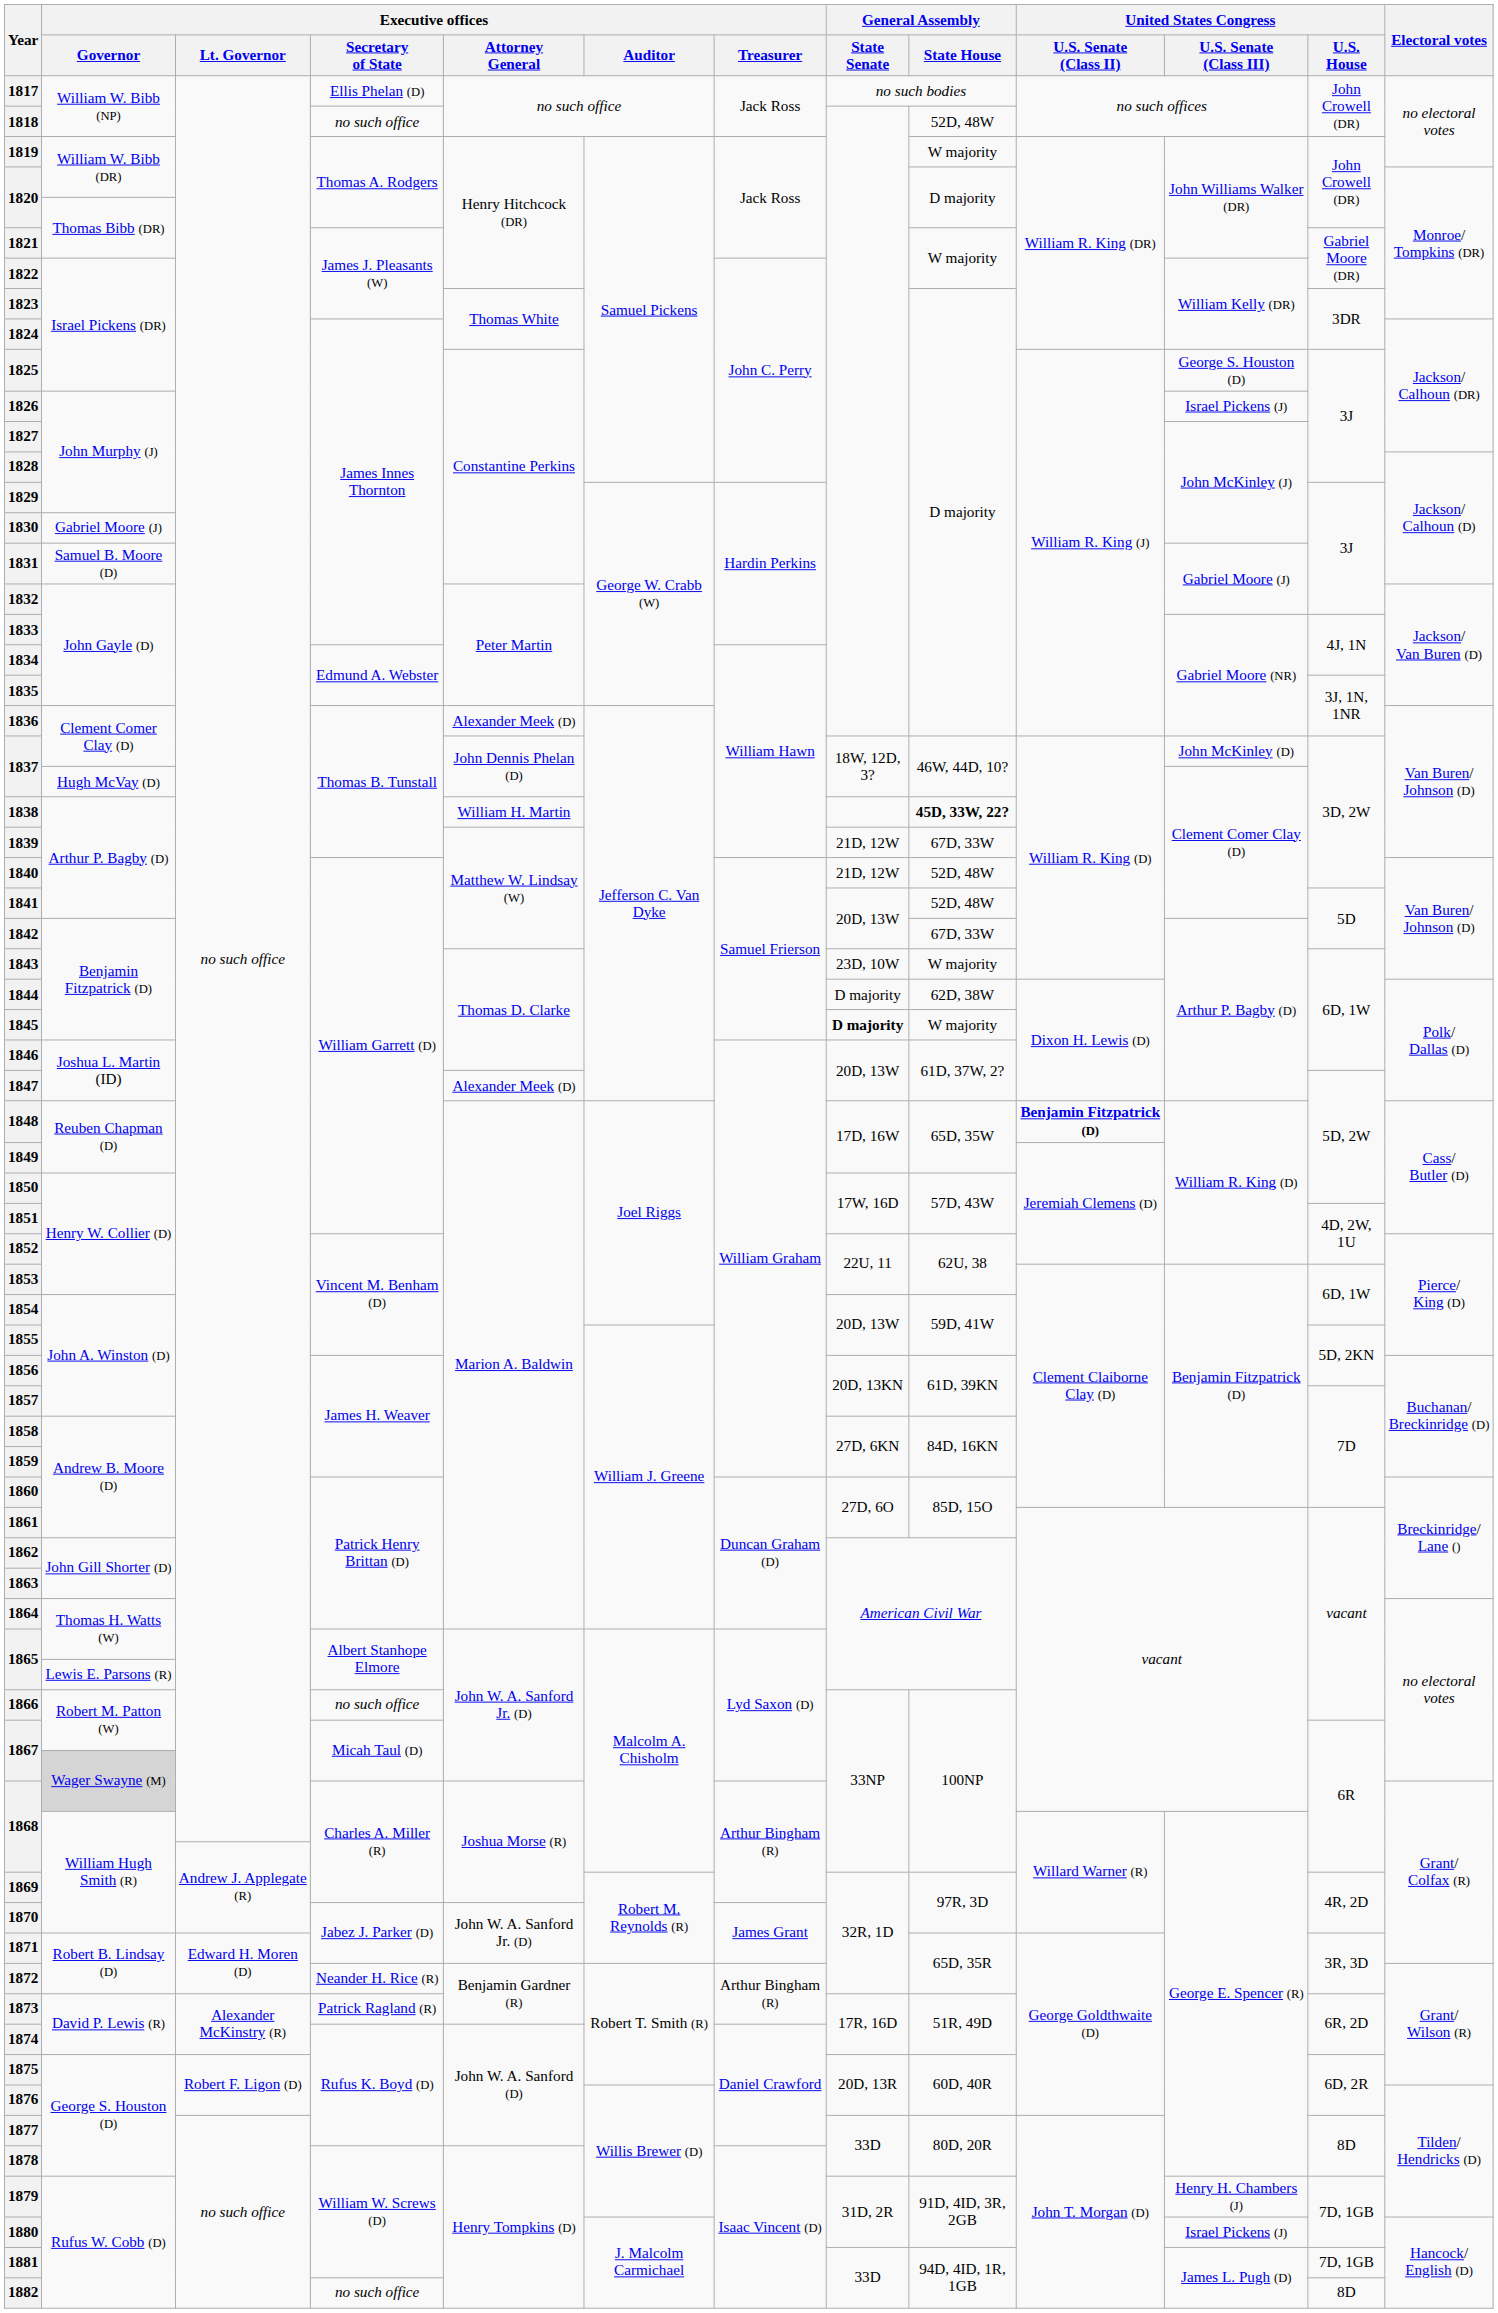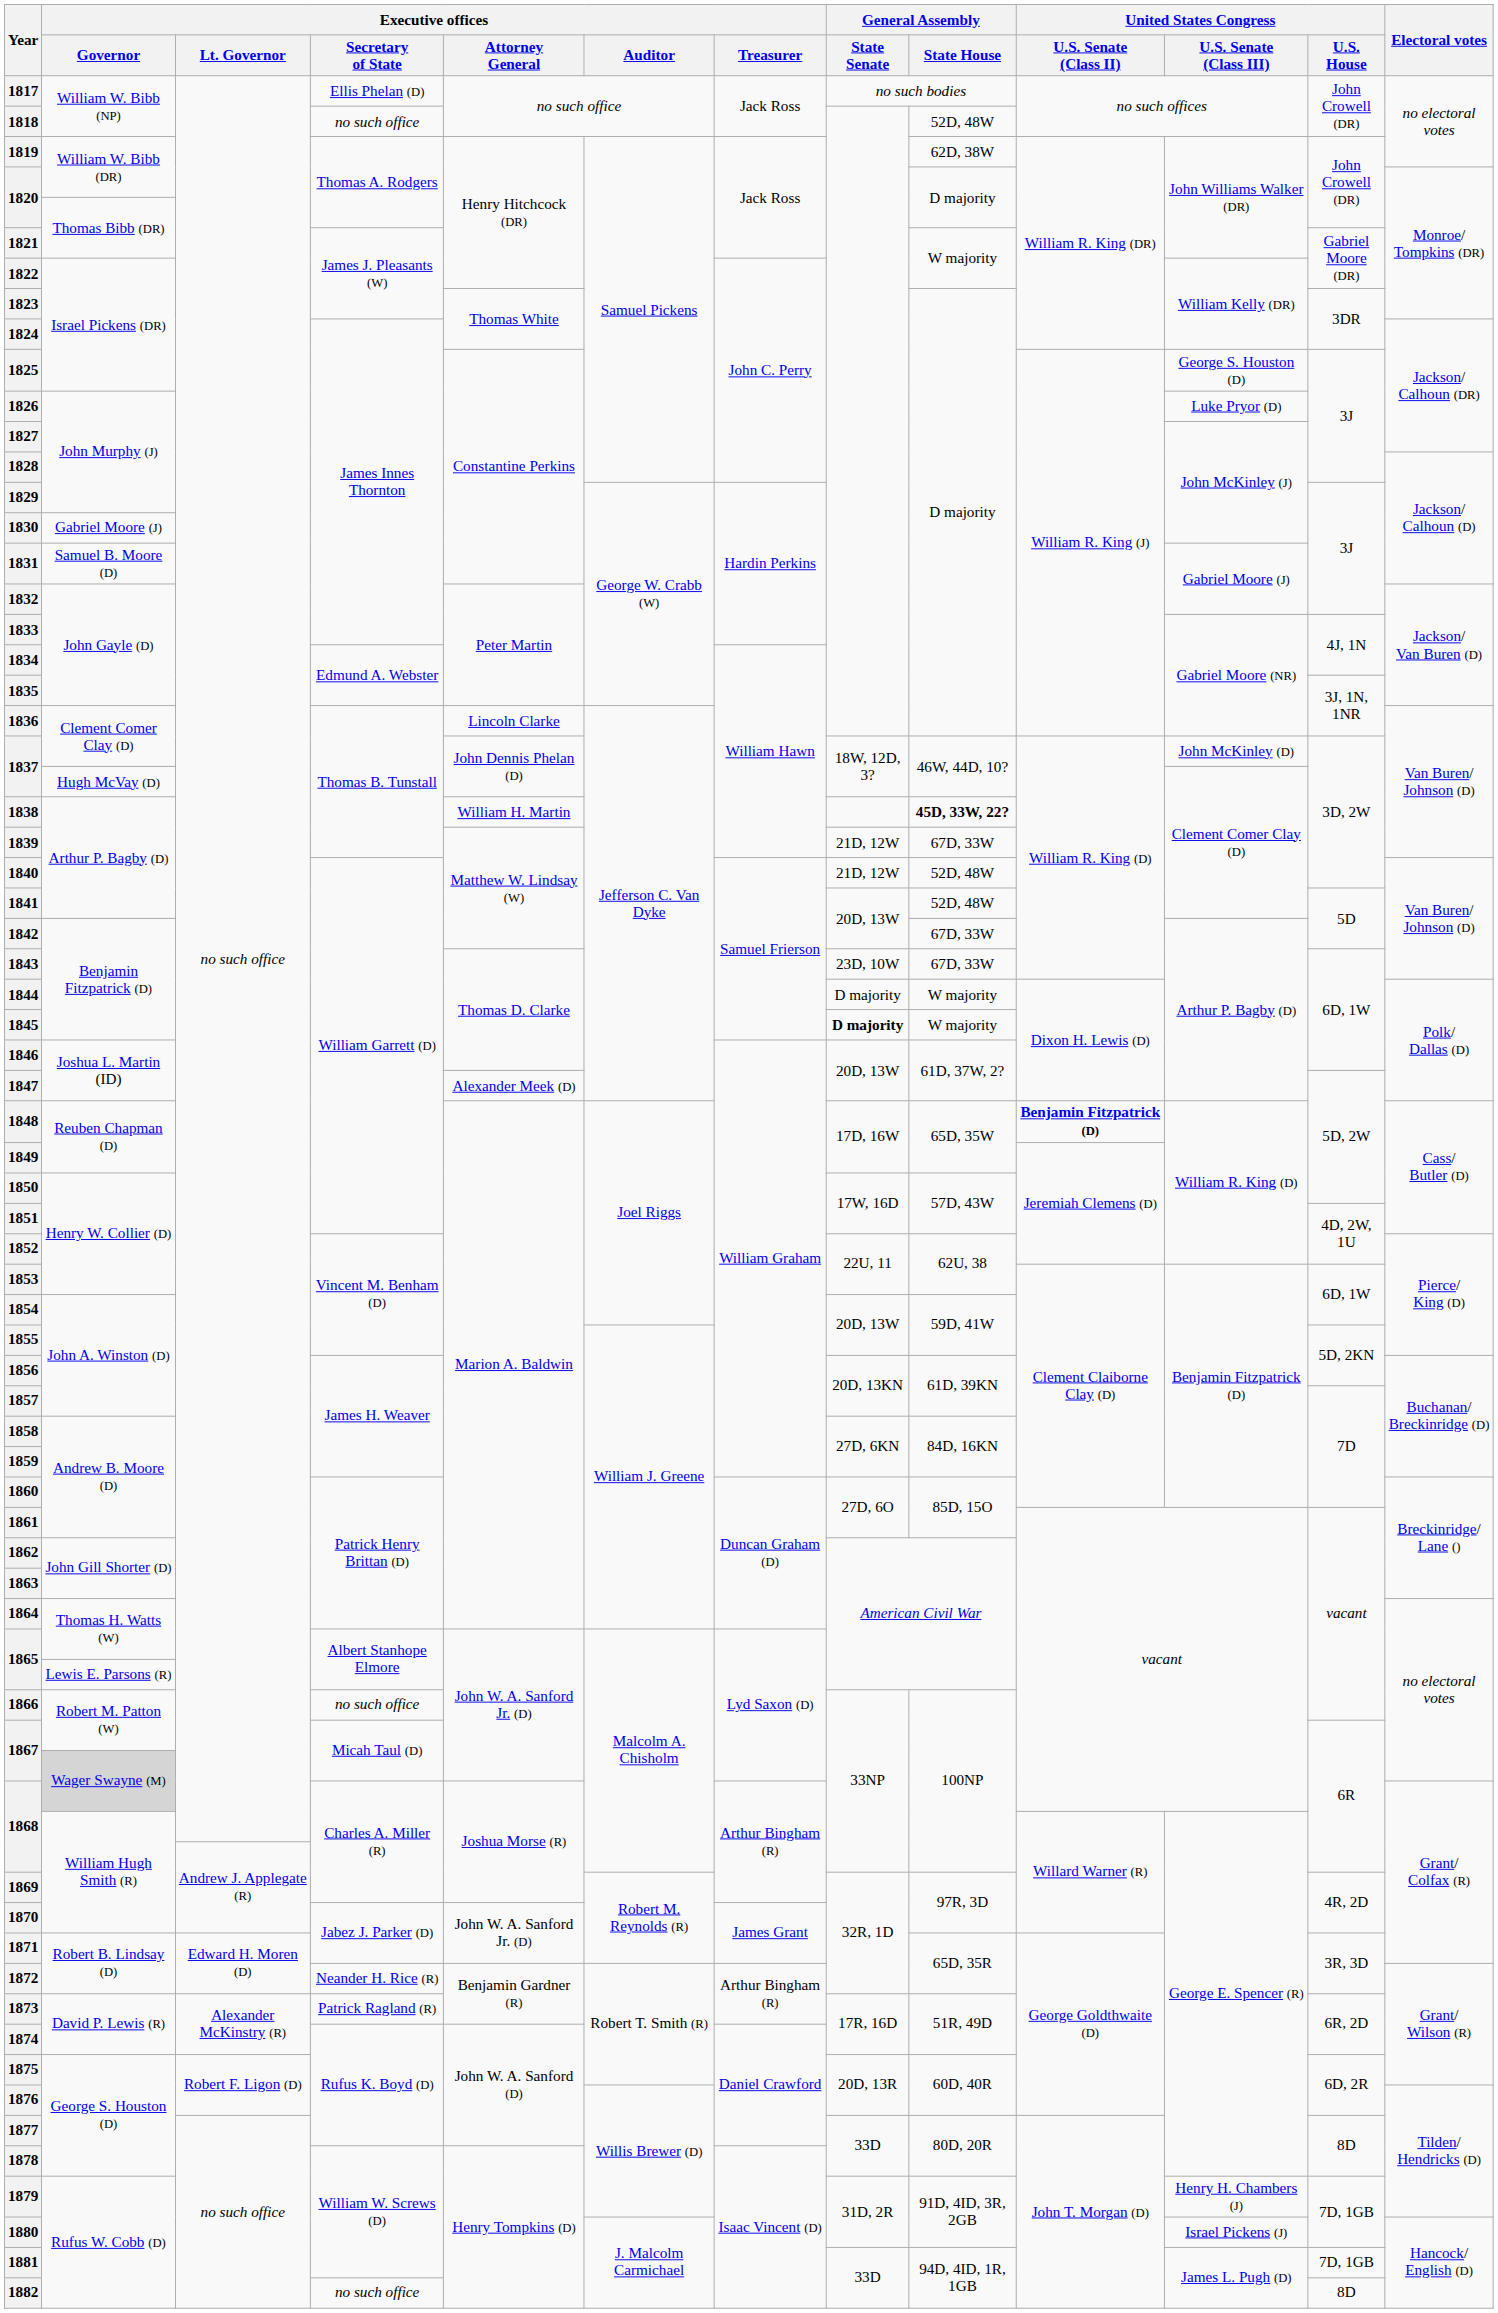1819 | General Assembly / State House: W majority -> 62D, 38W
1826 | United States Congress / U.S. Senate (Class III): Israel Pickens (J) -> Luke Pryor (D)
1836 | Executive offices / Attorney General: Alexander Meek (D) -> Lincoln Clarke
1843 | General Assembly / State House: W majority -> 67D, 33W
1844 | General Assembly / State House: 62D, 38W -> W majority
